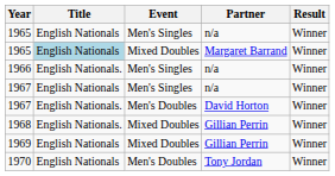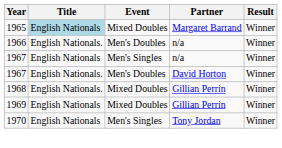- row: 1965 | English Nationals | Men's Singles | n/a | Winner
1966 | Event: Men's Singles -> Men's Doubles
1970 | Event: Men's Doubles -> Men's Singles
